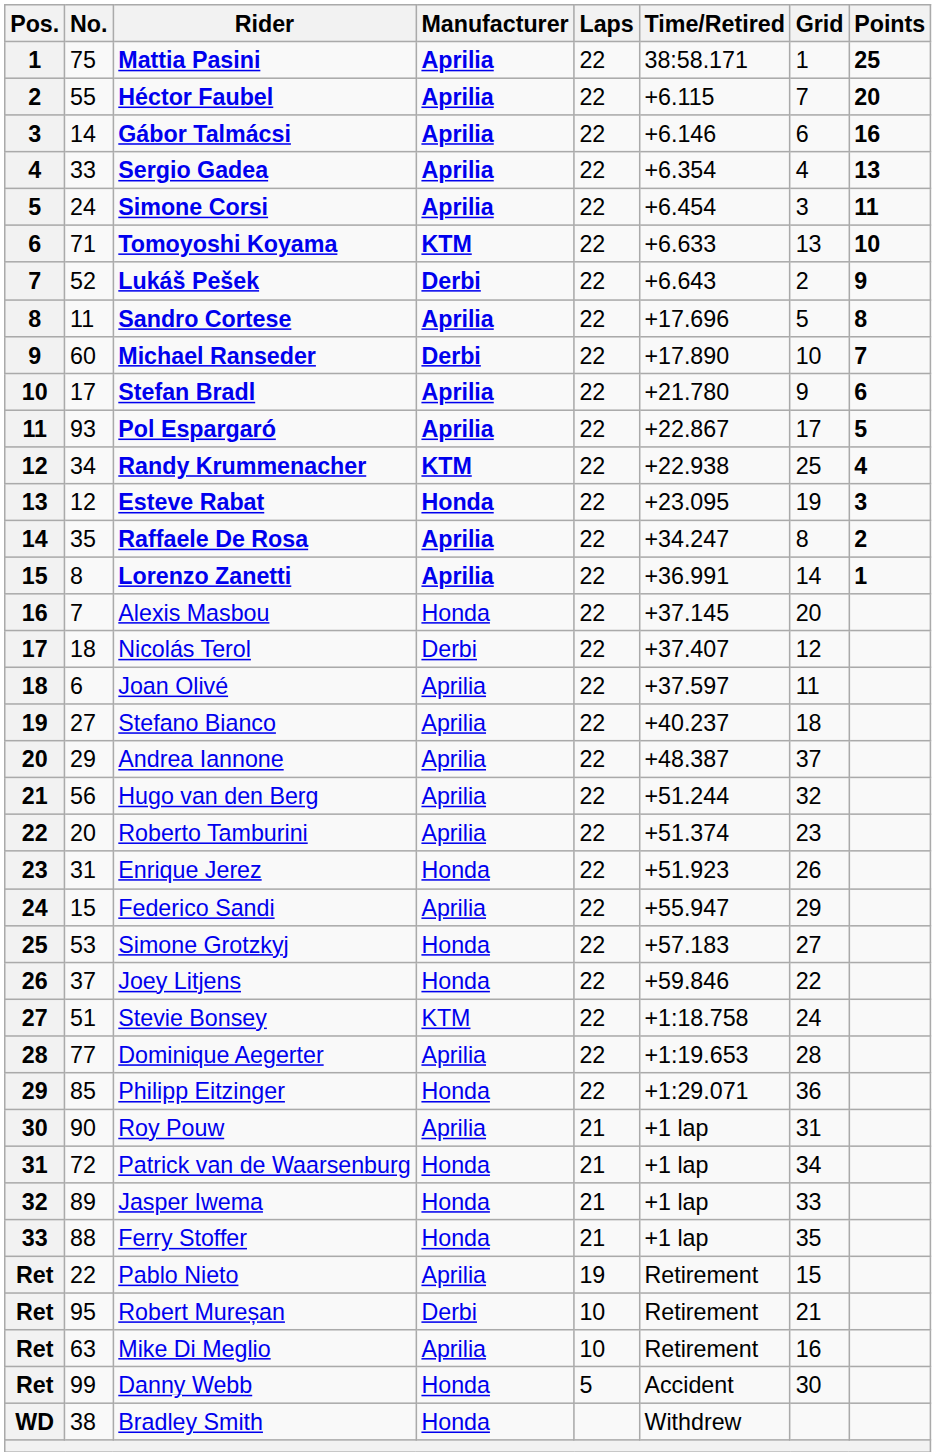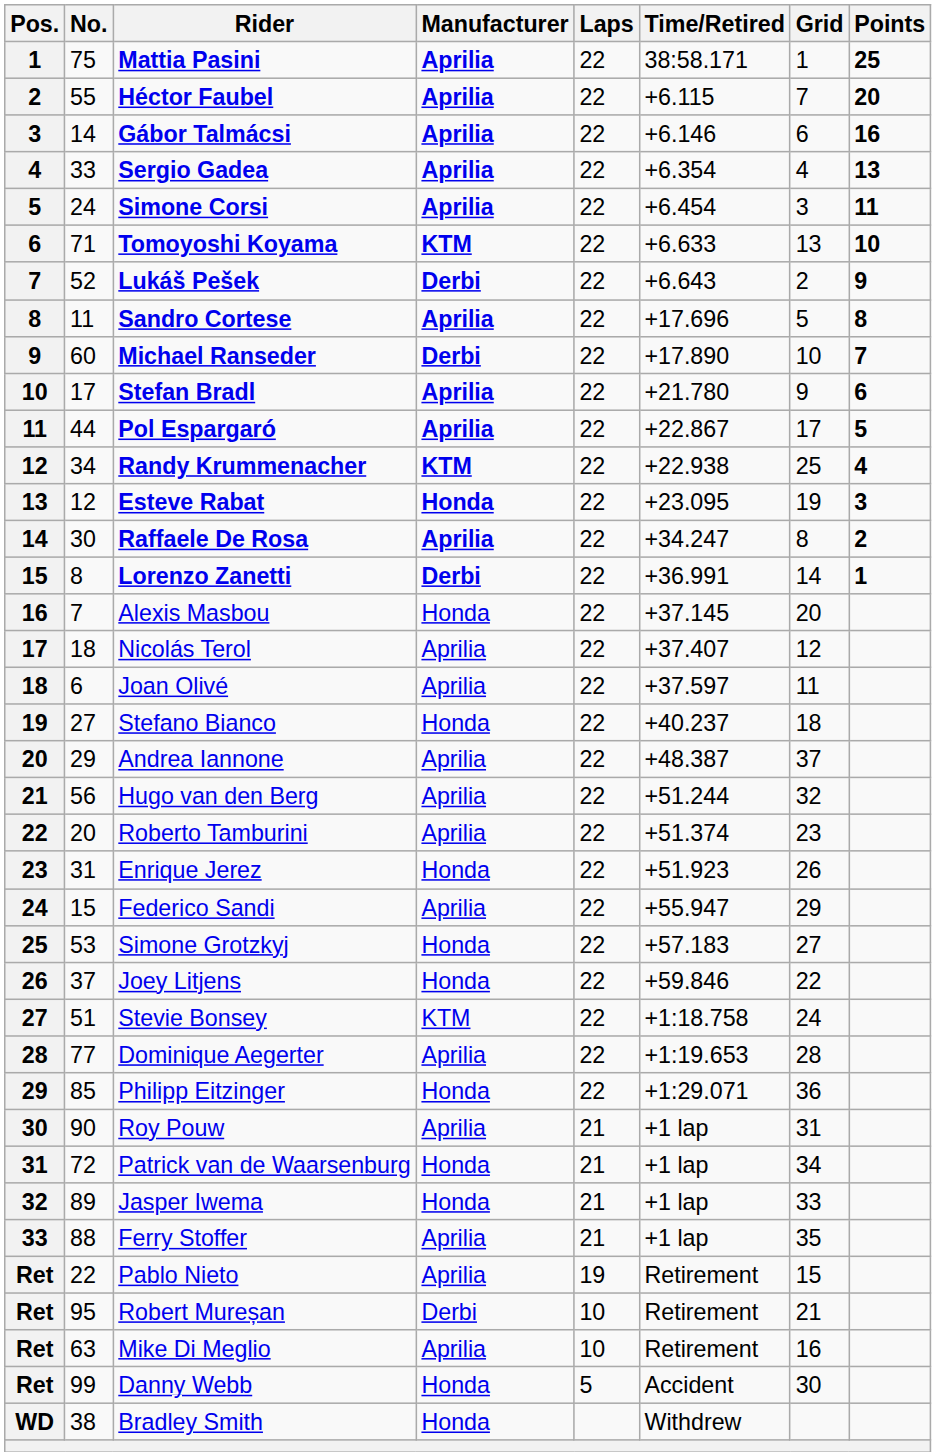Pol Espargaró | No.: 93 -> 44
Raffaele De Rosa | No.: 35 -> 30
Lorenzo Zanetti | Manufacturer: Aprilia -> Derbi
Nicolás Terol | Manufacturer: Derbi -> Aprilia
Stefano Bianco | Manufacturer: Aprilia -> Honda
Ferry Stoffer | Manufacturer: Honda -> Aprilia
